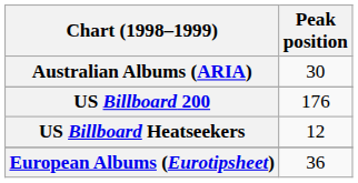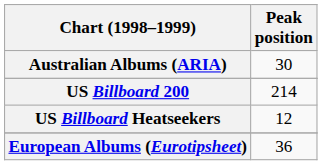US Billboard 200 | Peak position: 176 -> 214
